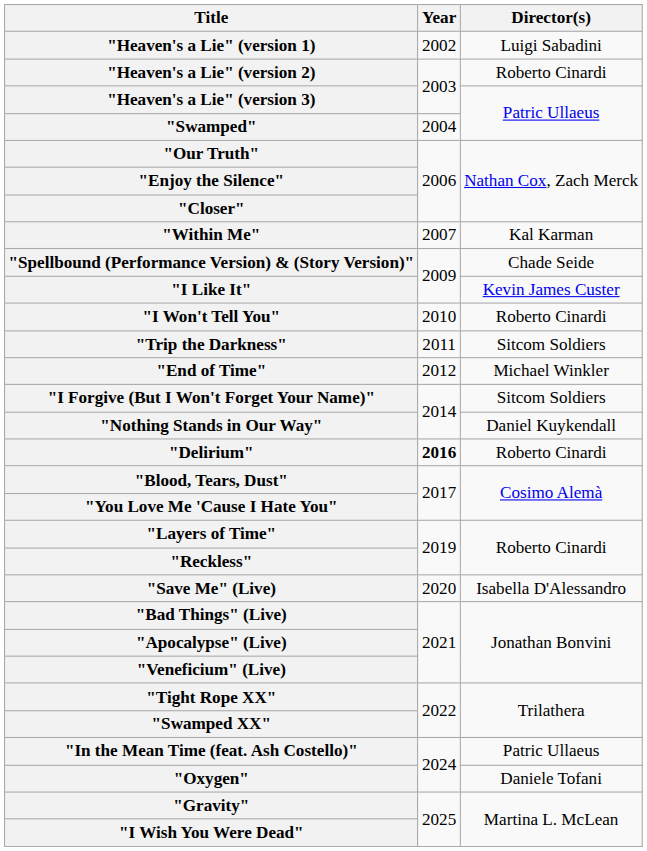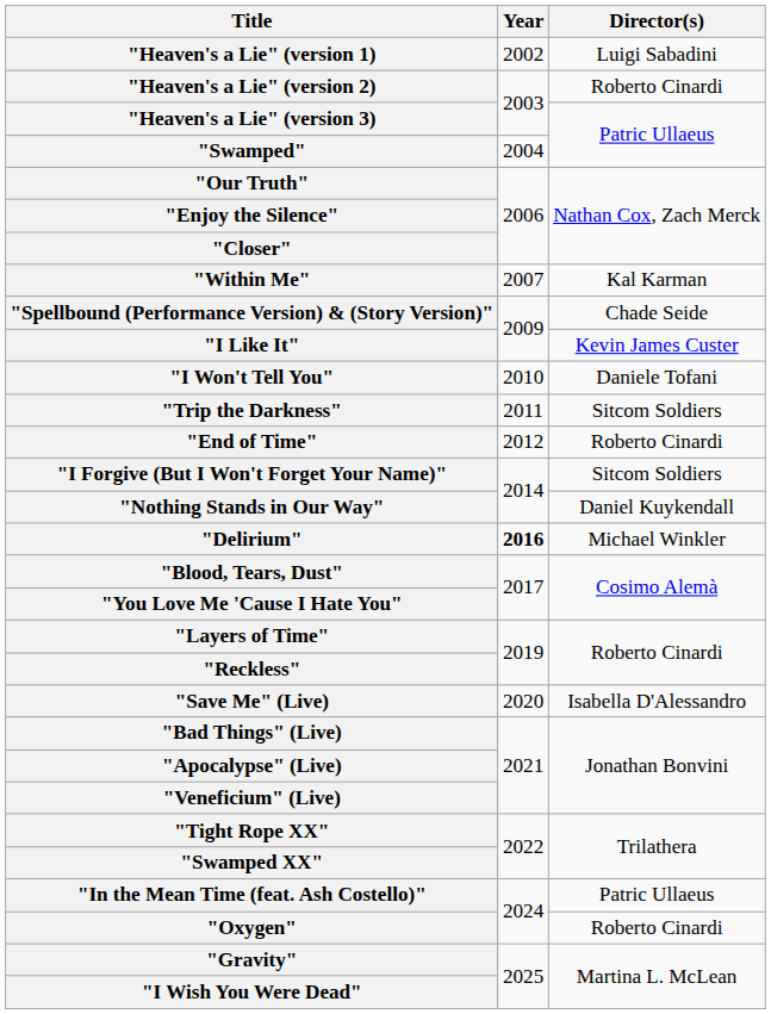"I Won't Tell You" | Director(s): Roberto Cinardi -> Daniele Tofani
"End of Time" | Director(s): Michael Winkler -> Roberto Cinardi
"Delirium" | Director(s): Roberto Cinardi -> Michael Winkler
"Oxygen" | Director(s): Daniele Tofani -> Roberto Cinardi
